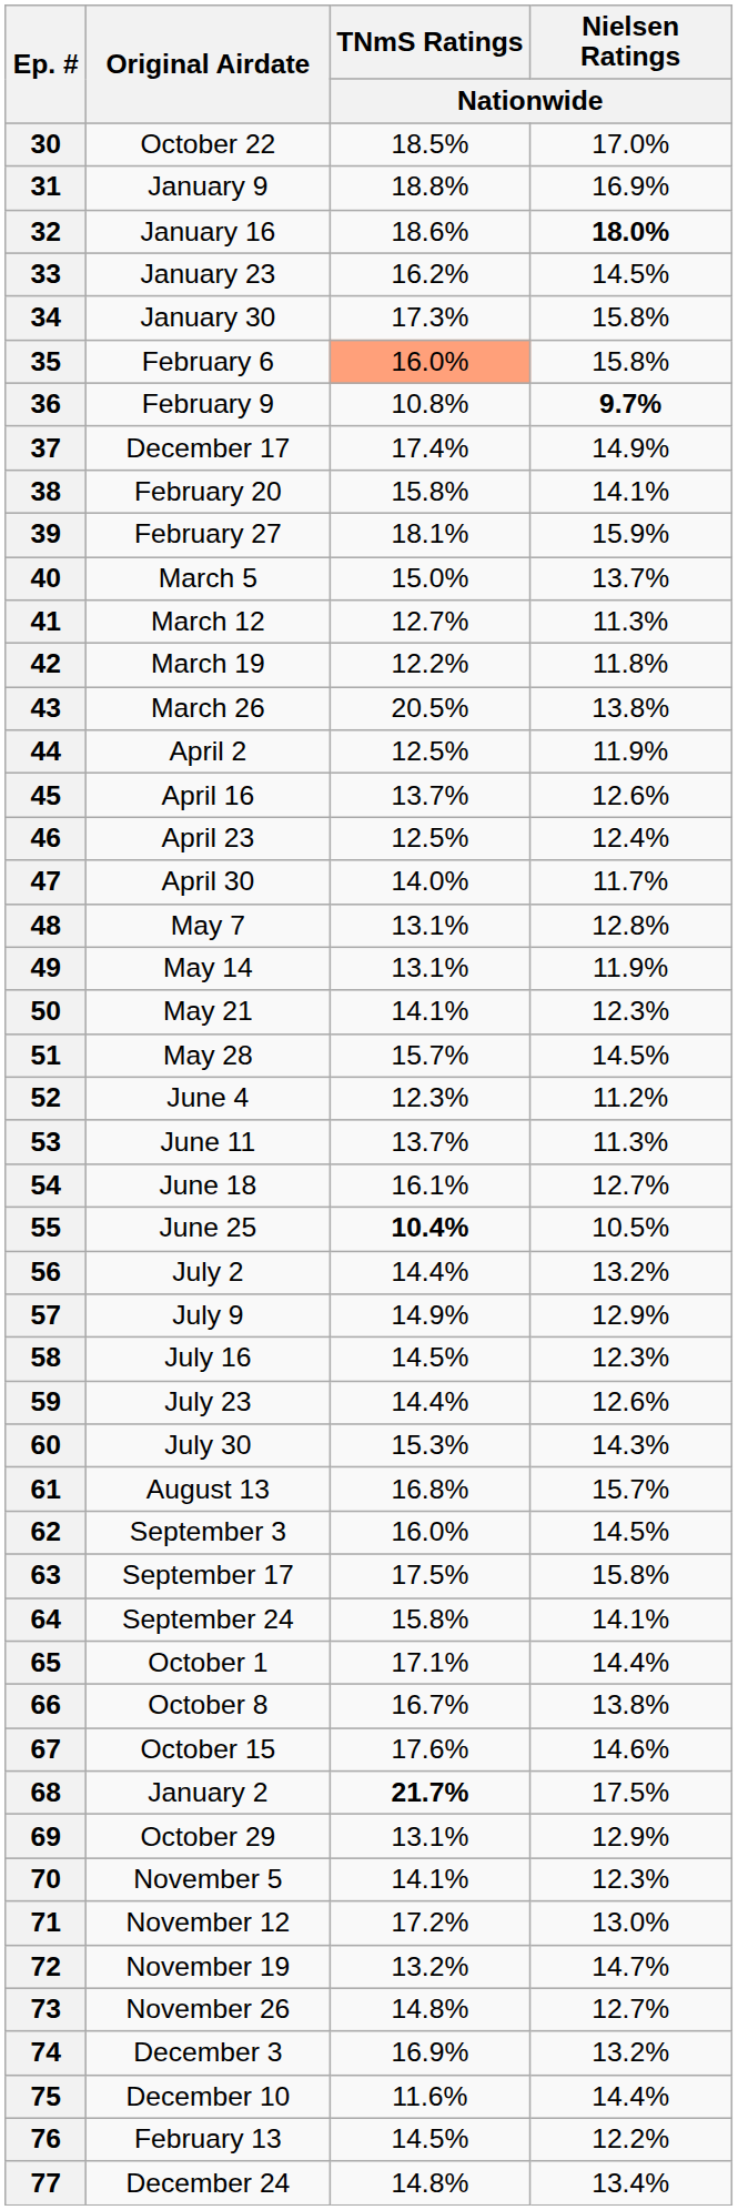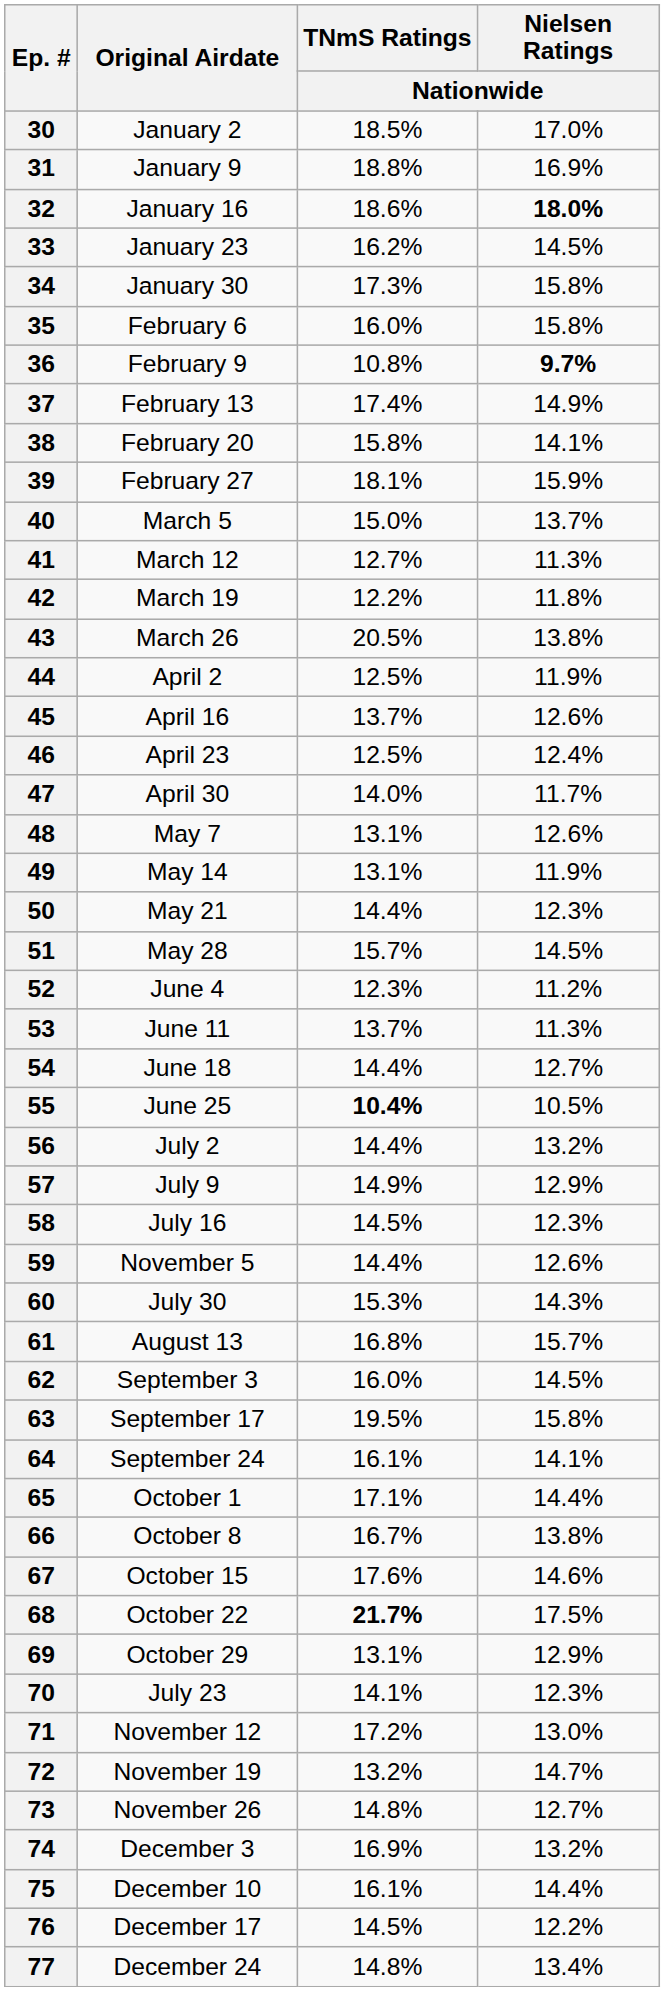30 | Original Airdate: October 22 -> January 2
35 | TNmS Ratings / Nationwide: lightsalmon background -> no background
37 | Original Airdate: December 17 -> February 13
48 | Nielsen Ratings / Nationwide: 12.8% -> 12.6%
50 | TNmS Ratings / Nationwide: 14.1% -> 14.4%
54 | TNmS Ratings / Nationwide: 16.1% -> 14.4%
59 | Original Airdate: July 23 -> November 5
63 | TNmS Ratings / Nationwide: 17.5% -> 19.5%
64 | TNmS Ratings / Nationwide: 15.8% -> 16.1%
68 | Original Airdate: January 2 -> October 22
70 | Original Airdate: November 5 -> July 23
75 | TNmS Ratings / Nationwide: 11.6% -> 16.1%
76 | Original Airdate: February 13 -> December 17
